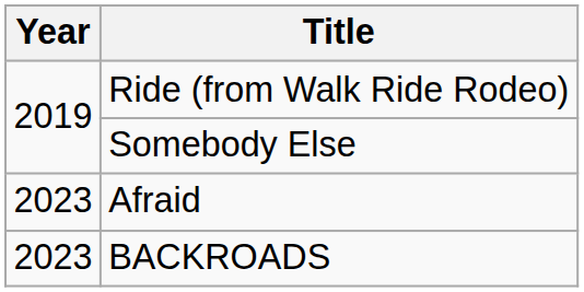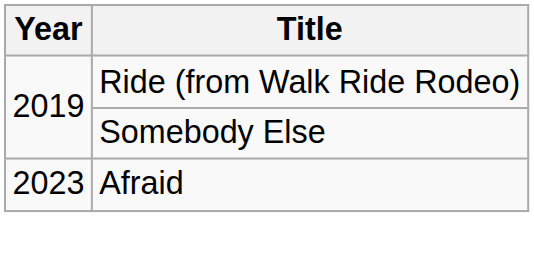- row: 2023 | BACKROADS
